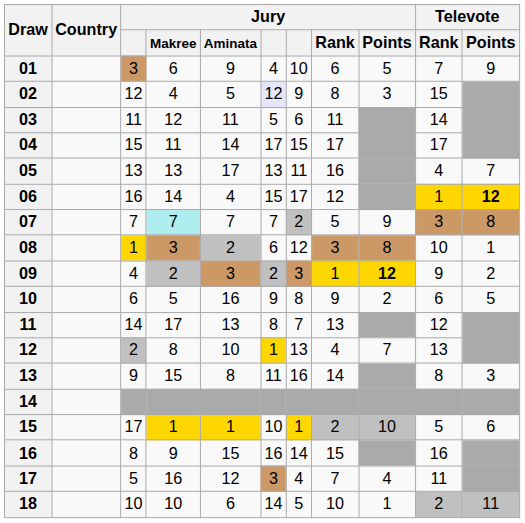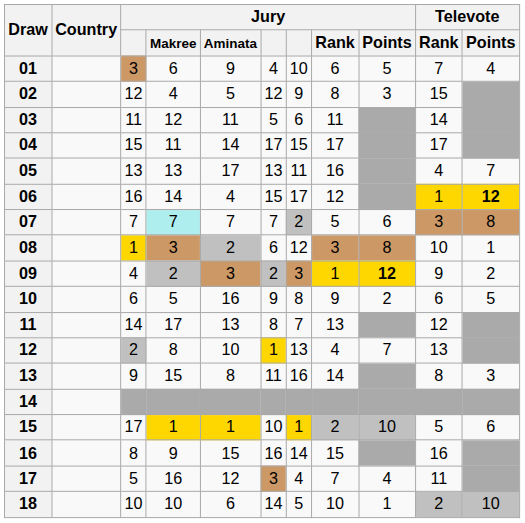01 | Televote / Points: 9 -> 4
02 | column 6: lavender background -> no background
07 | Jury / Points: 9 -> 6
18 | Televote / Points: 11 -> 10
